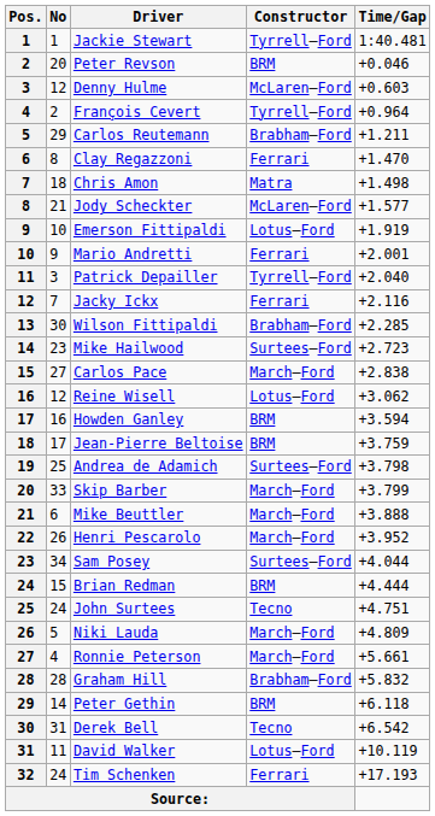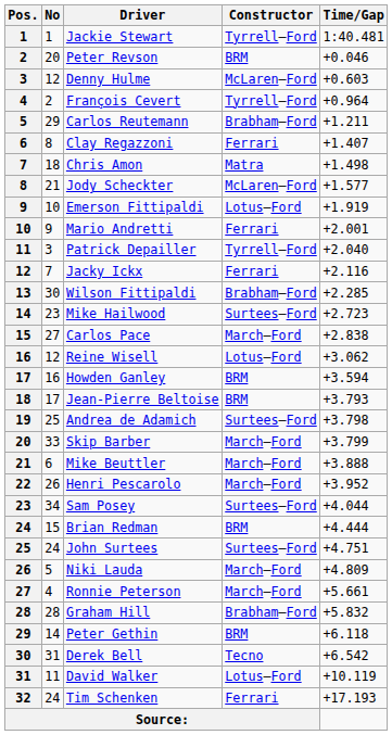Clay Regazzoni | Time/Gap: +1.470 -> +1.407
Jean-Pierre Beltoise | Time/Gap: +3.759 -> +3.793
John Surtees | Constructor: Tecno -> Surtees–Ford
